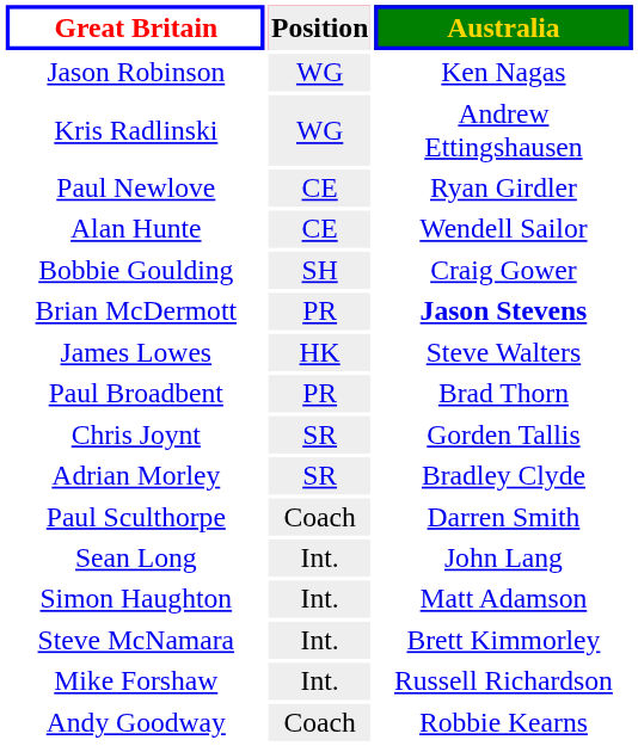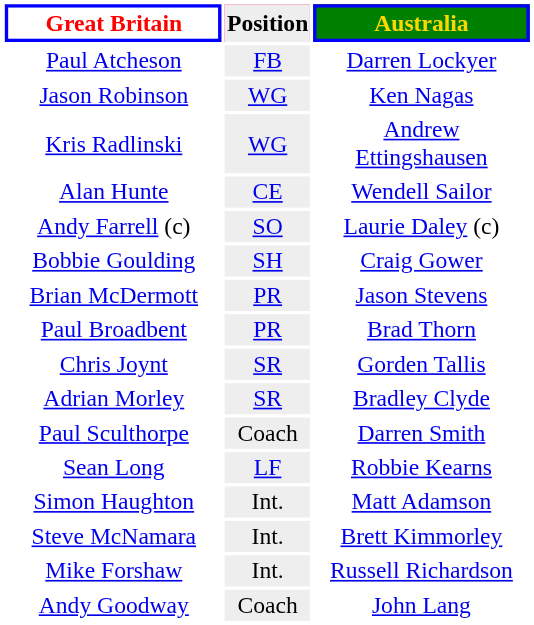+ row: Paul Atcheson | FB | Darren Lockyer
- row: Paul Newlove | CE | Ryan Girdler
+ row: Andy Farrell (c) | SO | Laurie Daley (c)
Brian McDermott | Australia: bold -> normal
- row: James Lowes | HK | Steve Walters
Sean Long | Position: Int. -> LF
Sean Long | Australia: John Lang -> Robbie Kearns
Andy Goodway | Australia: Robbie Kearns -> John Lang
